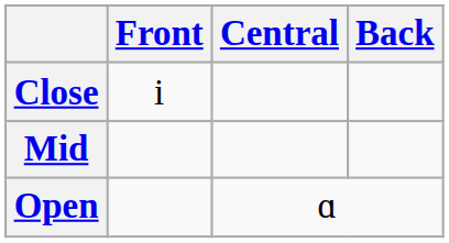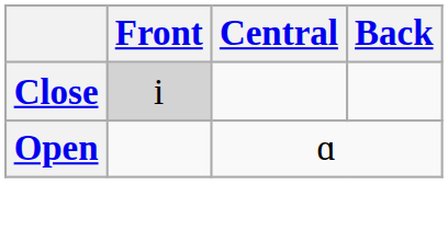Close | Front: no background -> lightgrey background
- row: Mid
